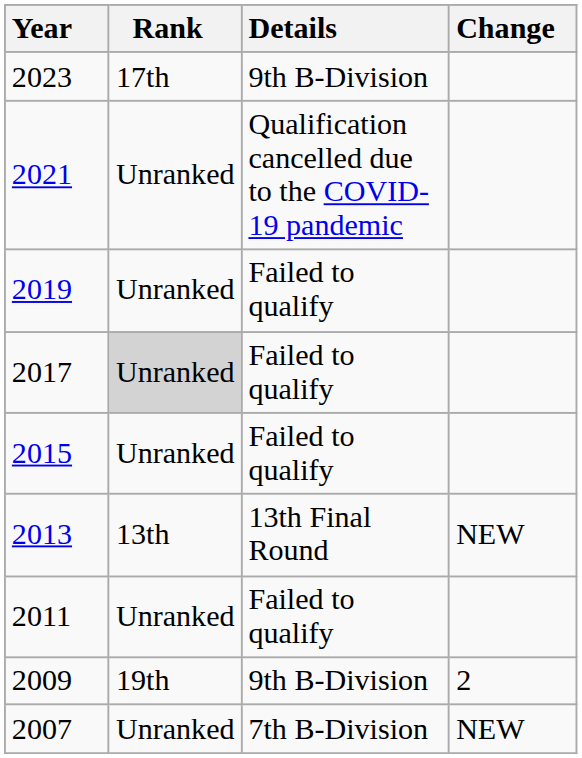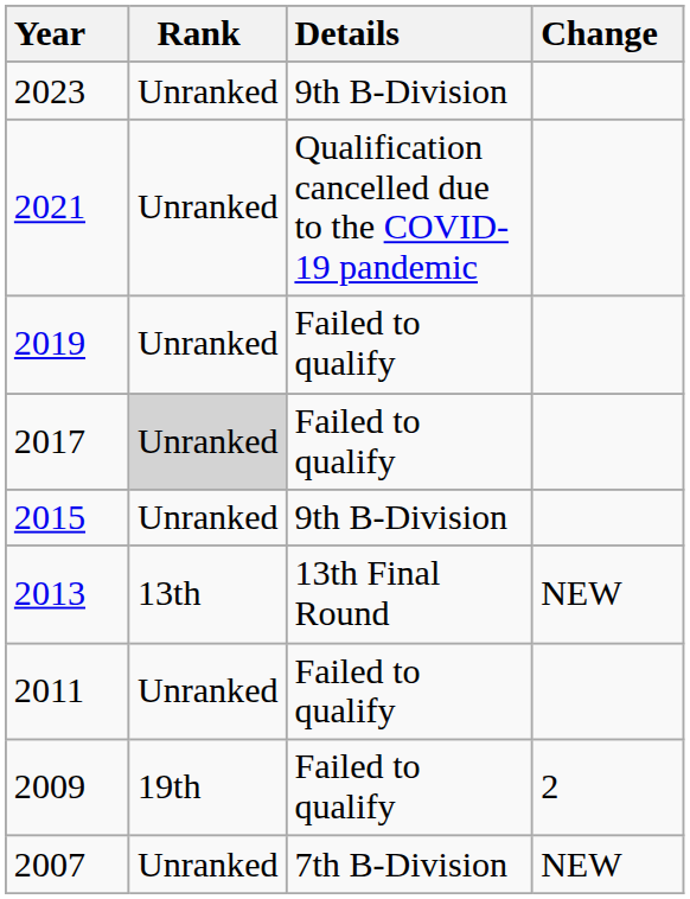2023 | Rank: 17th -> Unranked
2015 | Details: Failed to qualify -> 9th B-Division
2009 | Details: 9th B-Division -> Failed to qualify
